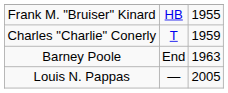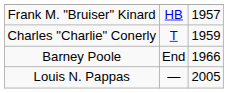Frank M. "Bruiser" Kinard | column 3: 1955 -> 1957
Barney Poole | column 3: 1963 -> 1966
